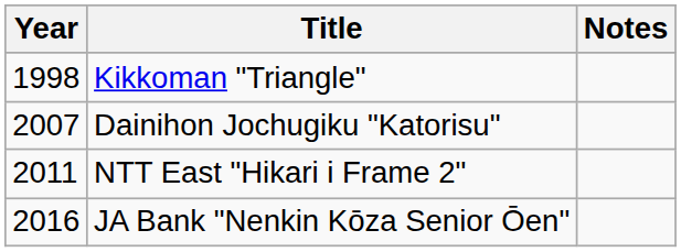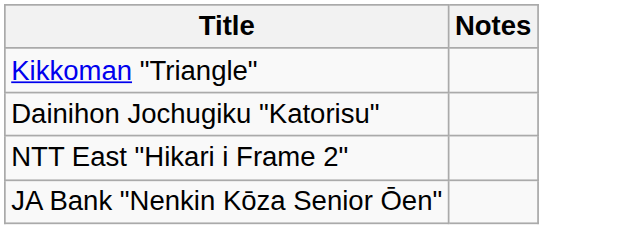- column: Year | 1998 | 2007 | 2011 | 2016
